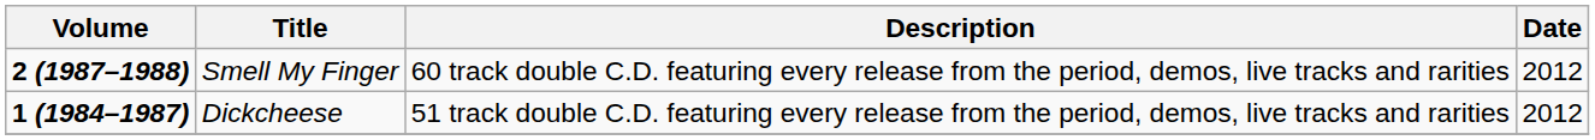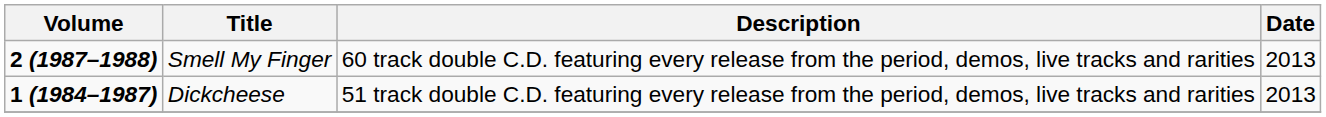Smell My Finger | Date: 2012 -> 2013
Dickcheese | Date: 2012 -> 2013
